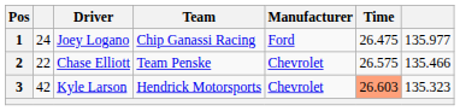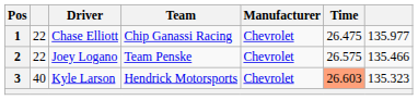1 | column 2: 24 -> 22
1 | Driver: Joey Logano -> Chase Elliott
1 | Manufacturer: Ford -> Chevrolet
2 | Driver: Chase Elliott -> Joey Logano
3 | column 2: 42 -> 40
